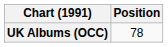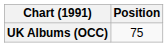UK Albums (OCC) | Position: 78 -> 75
